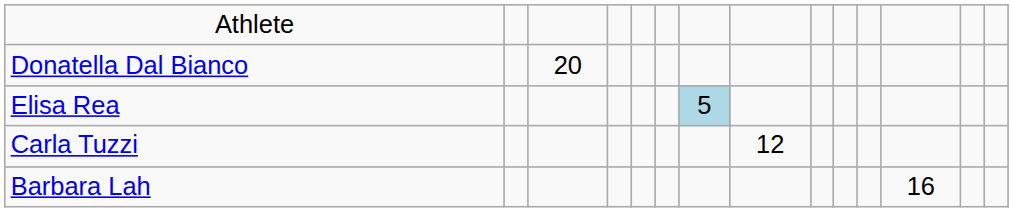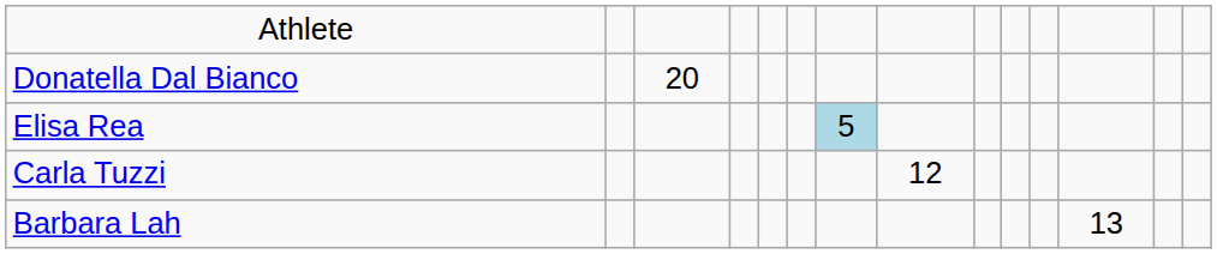Barbara Lah | column 12: 16 -> 13
